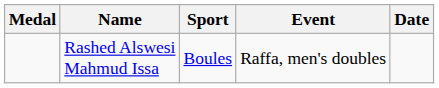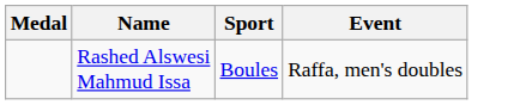- column: Date
